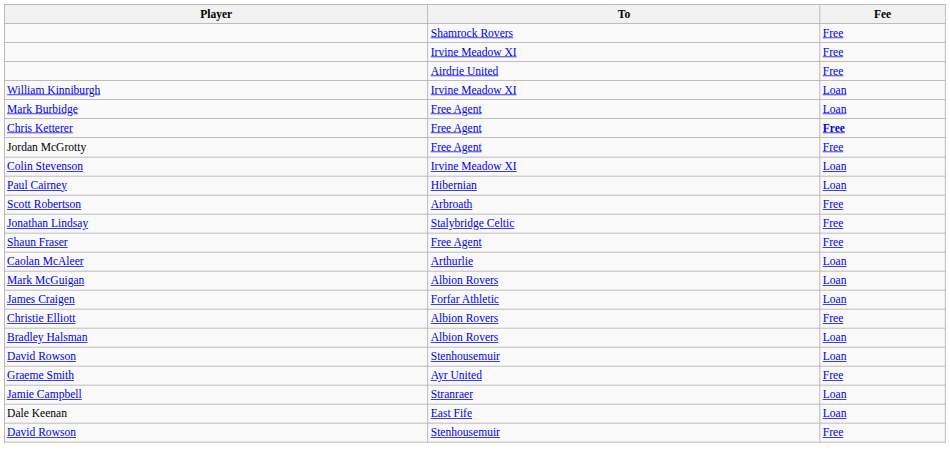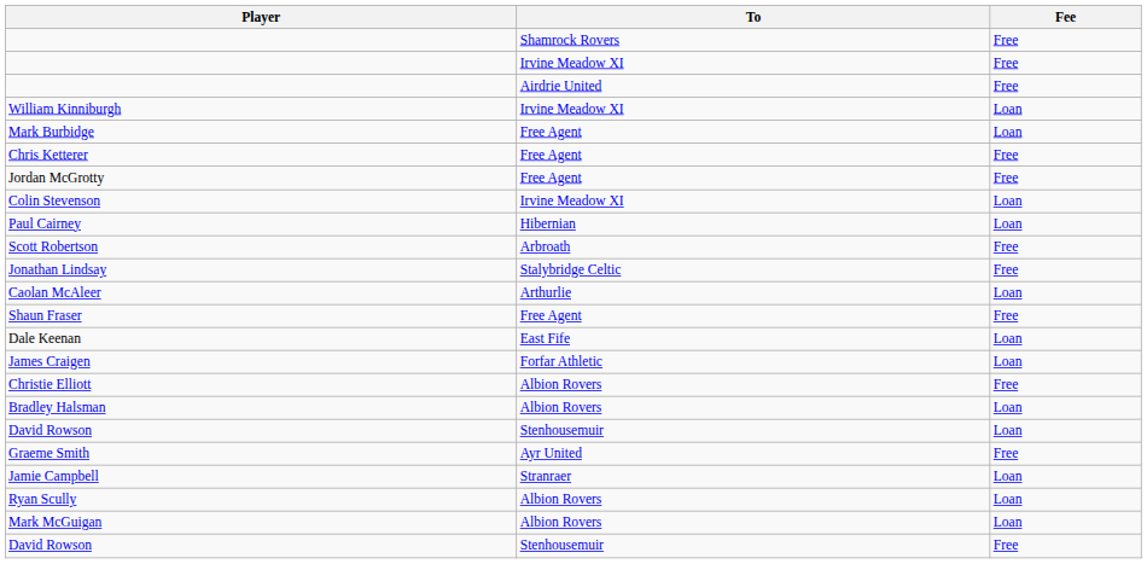Chris Ketterer | Fee: bold -> normal
rows swapped: Shaun Fraser <-> Caolan McAleer
rows swapped: Mark McGuigan <-> Dale Keenan
+ row: Ryan Scully | Albion Rovers | Loan
